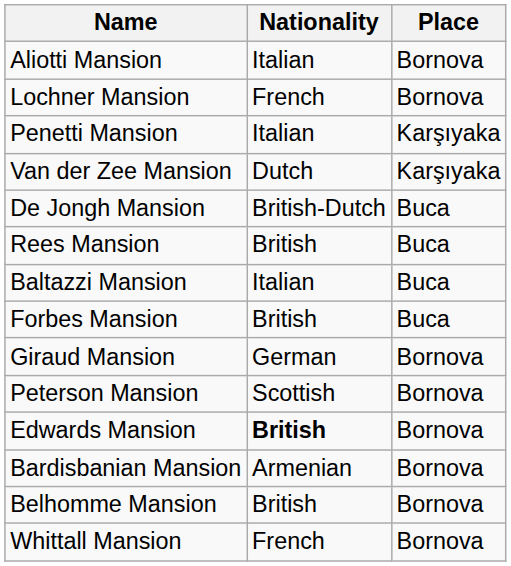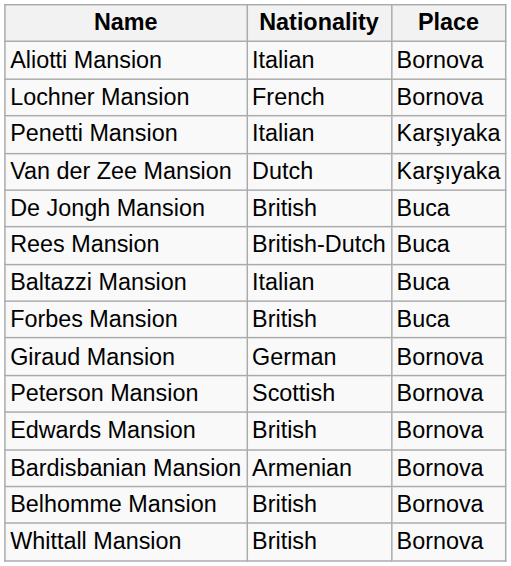De Jongh Mansion | Nationality: British-Dutch -> British
Rees Mansion | Nationality: British -> British-Dutch
Edwards Mansion | Nationality: bold -> normal
Whittall Mansion | Nationality: French -> British
